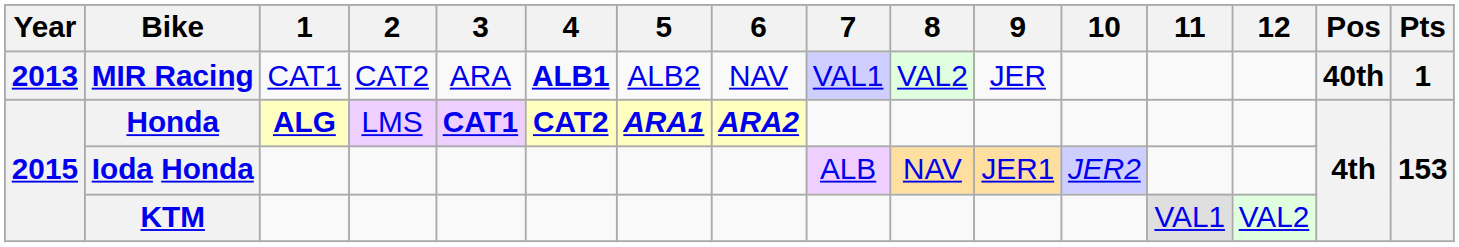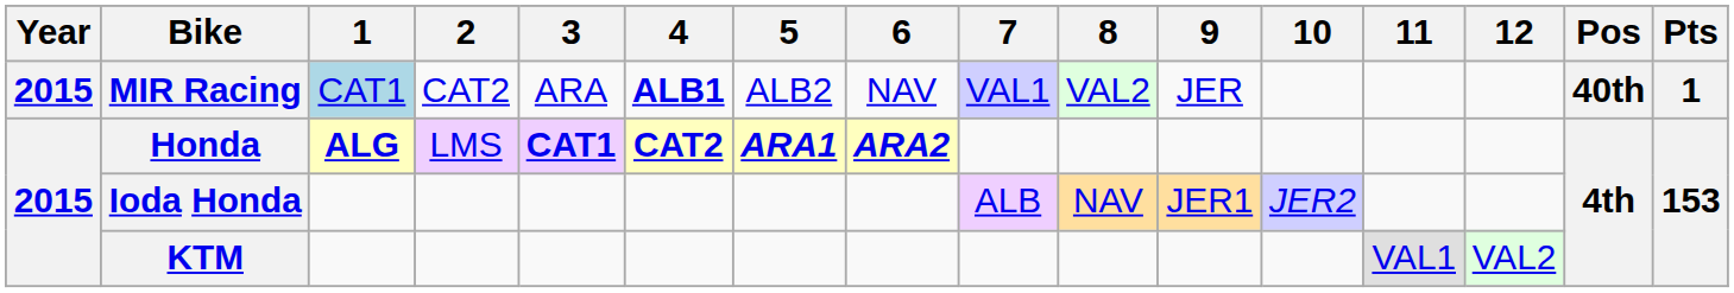MIR Racing | Year: 2013 -> 2015
MIR Racing | 1: no background -> lightblue background
